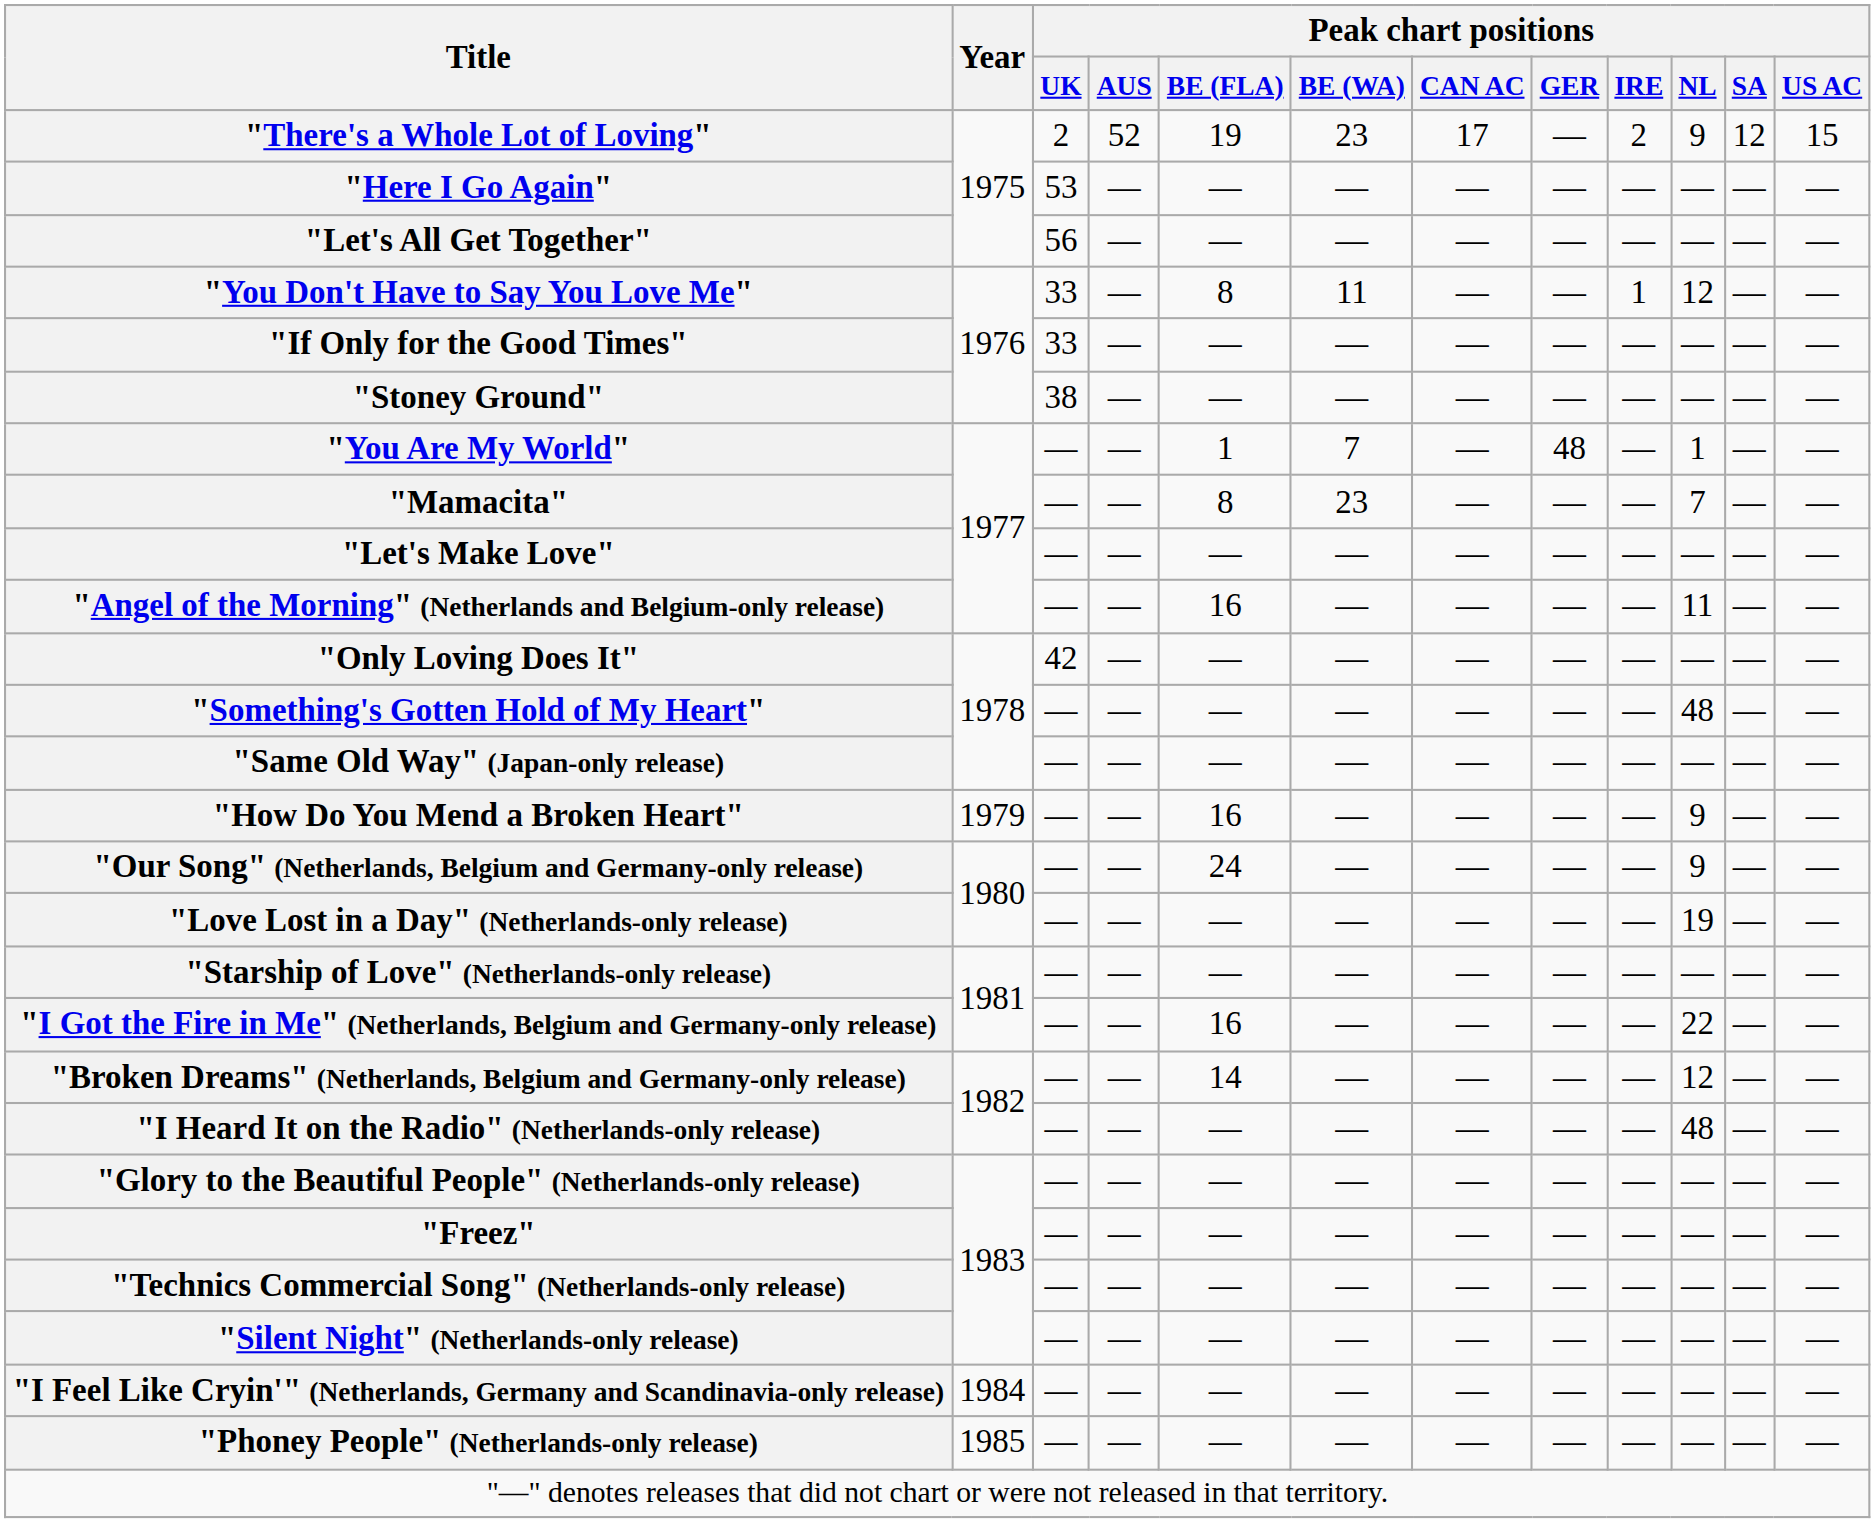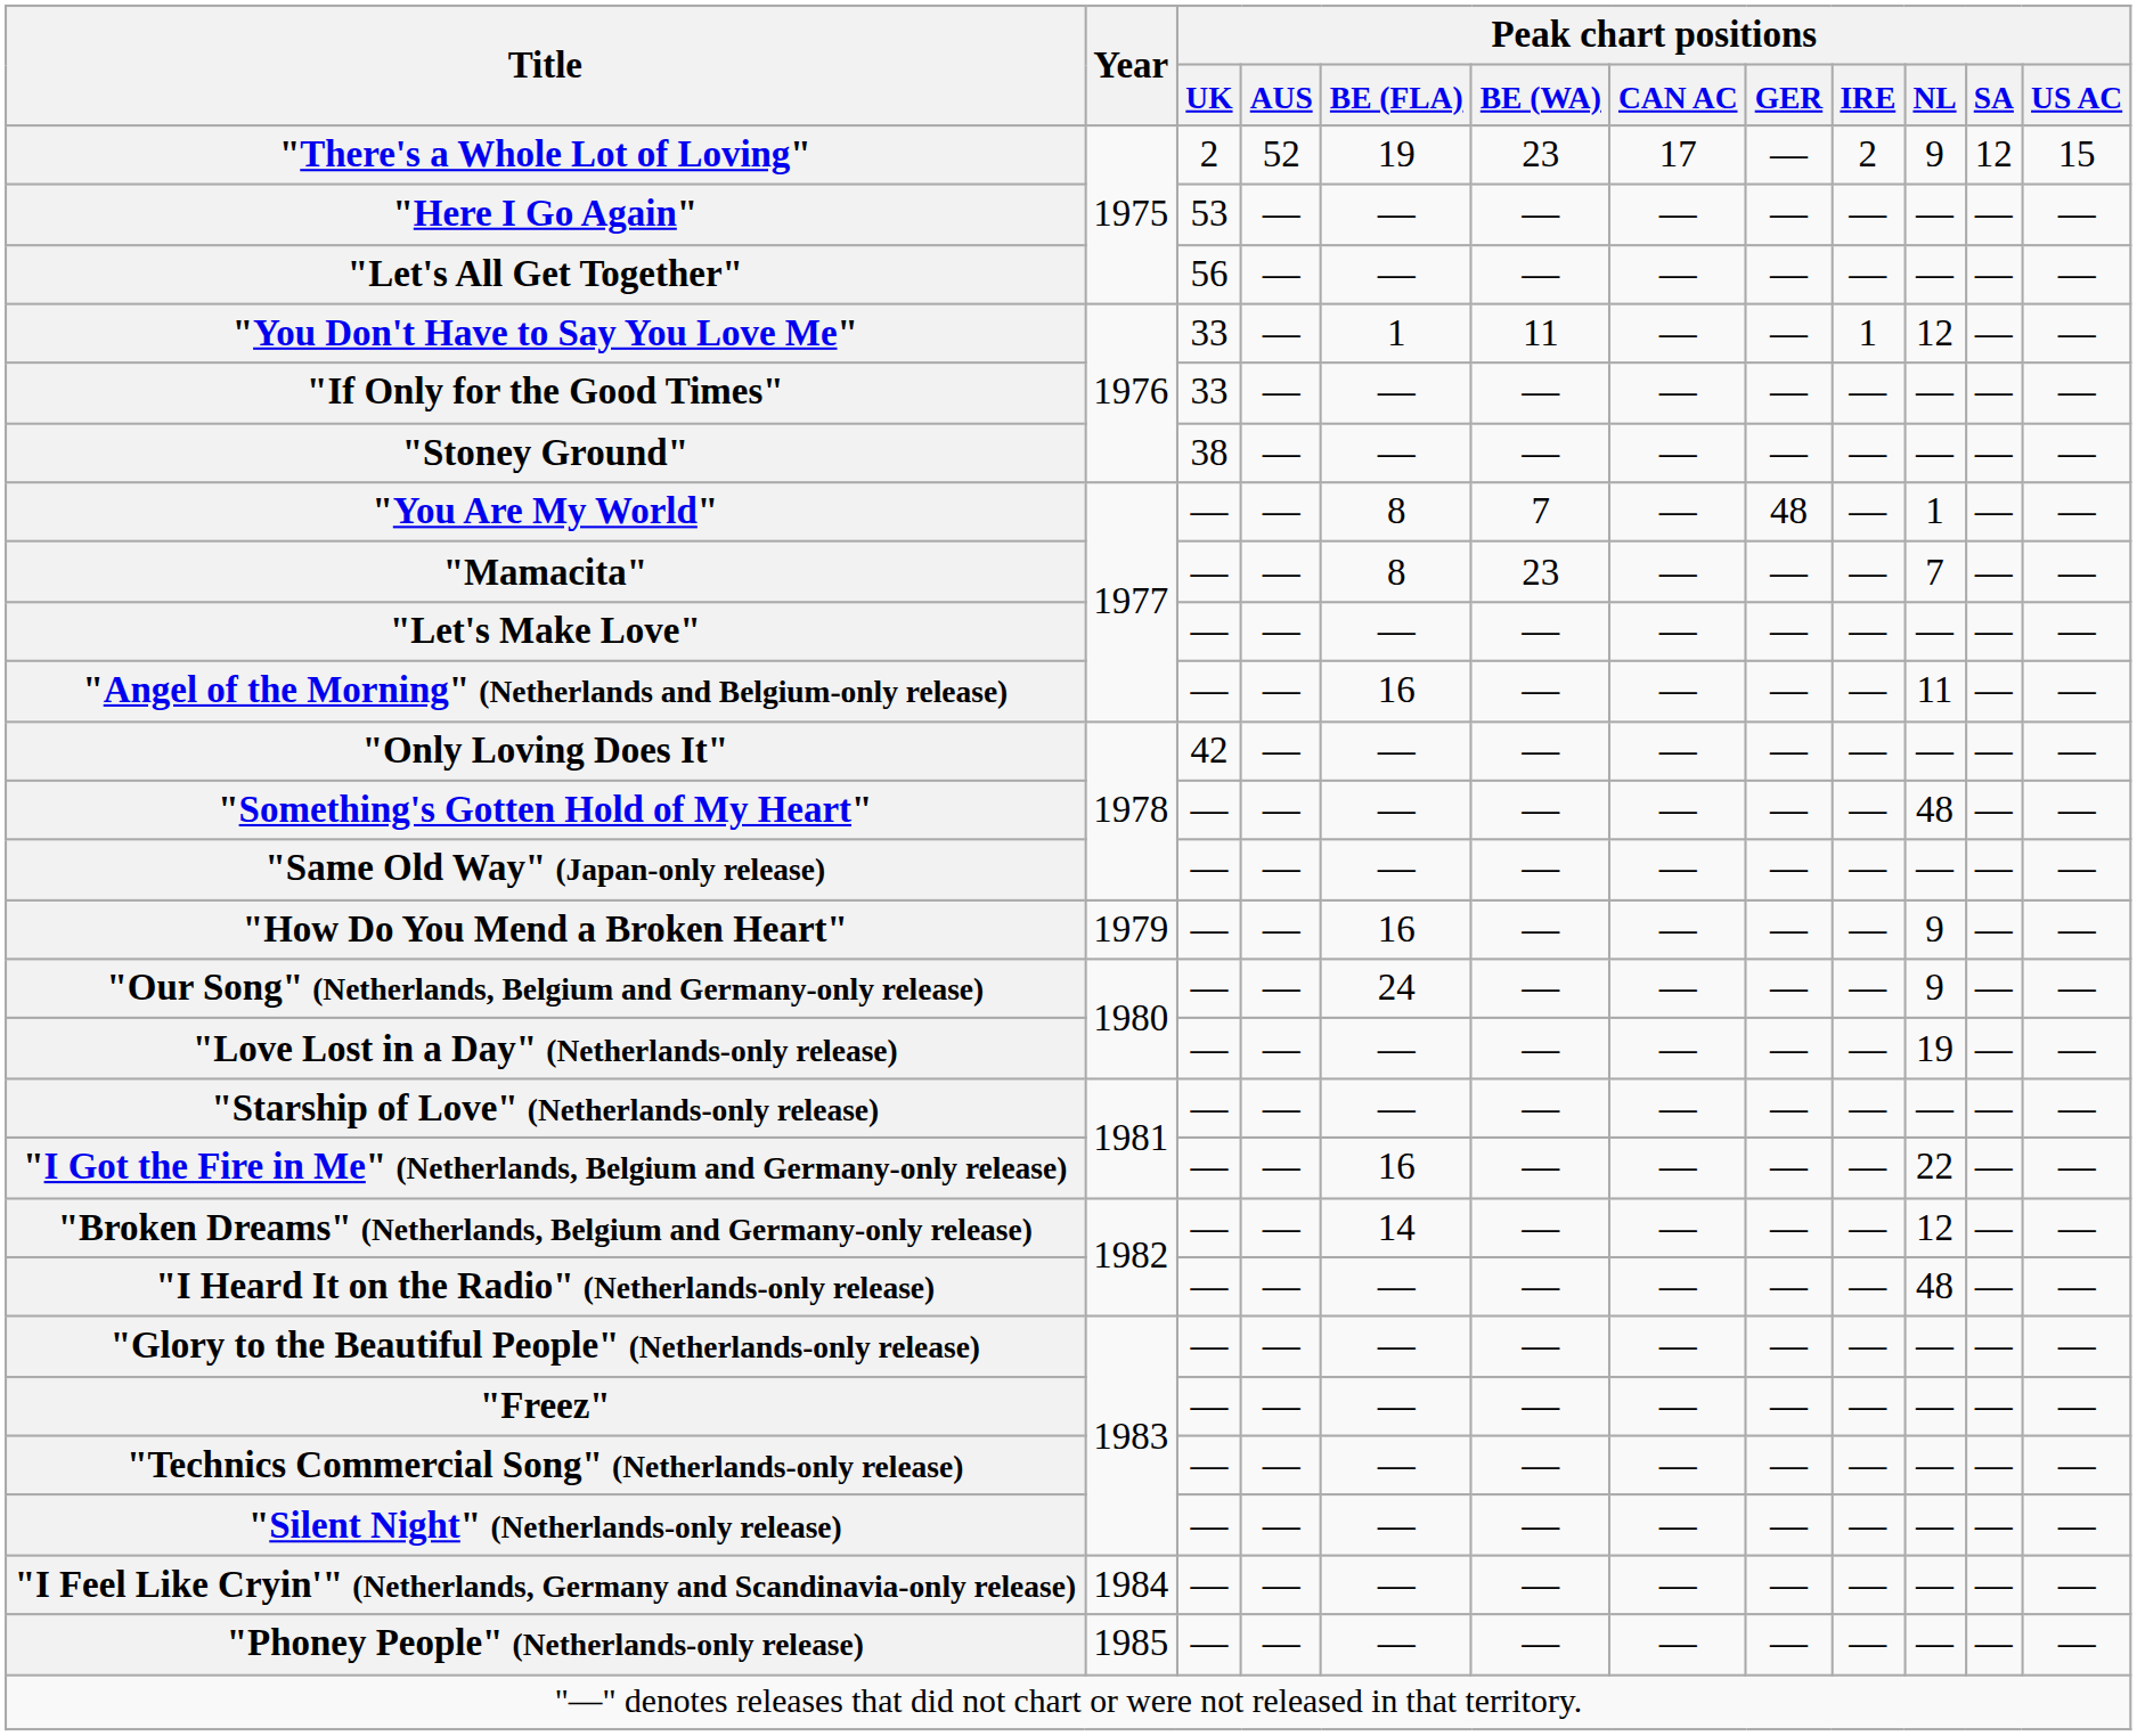"You Don't Have to Say You Love Me" | Peak chart positions / BE (FLA): 8 -> 1
"You Are My World" | Peak chart positions / BE (FLA): 1 -> 8
